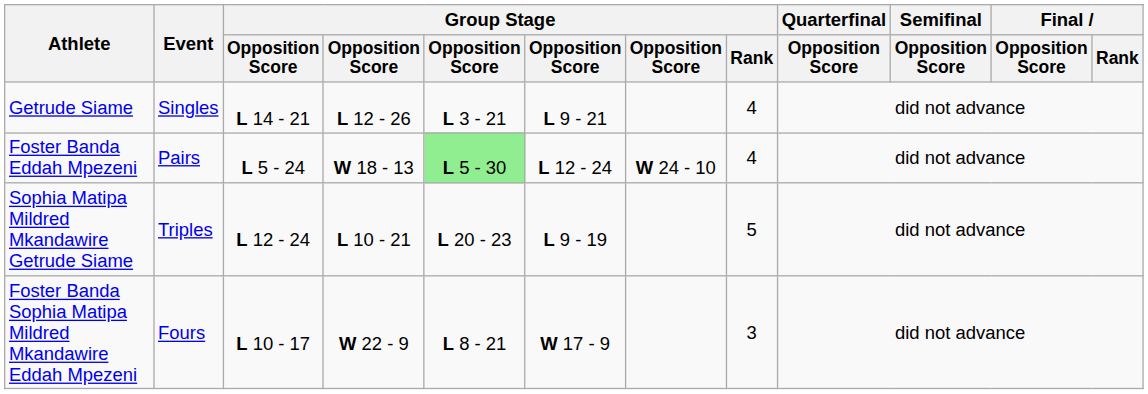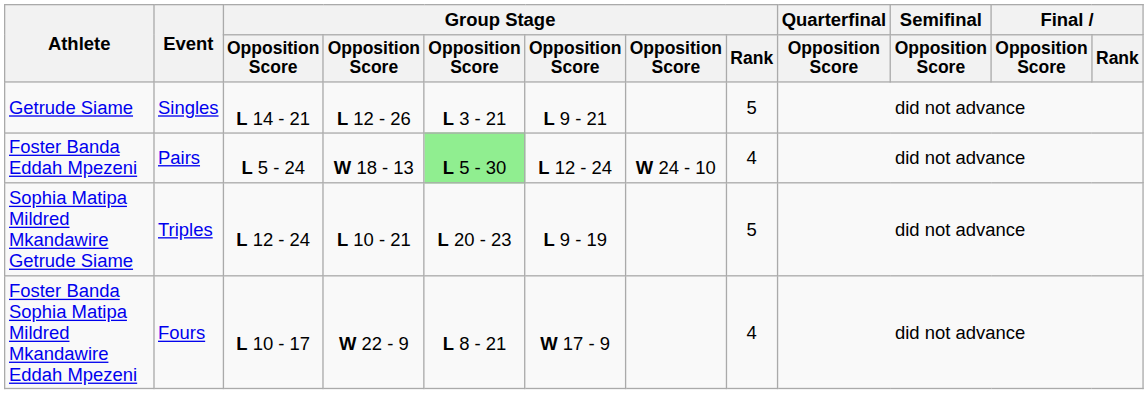Getrude Siame | Group Stage / Rank: 4 -> 5
Foster Banda Sophia Matipa Mildred Mkandawire Eddah Mpezeni | Group Stage / Rank: 3 -> 4
